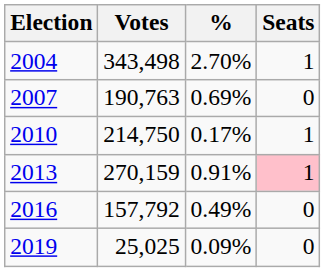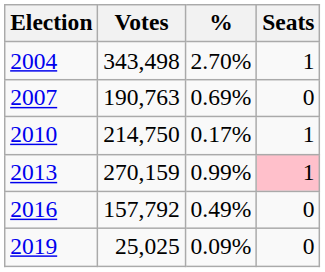2013 | %: 0.91% -> 0.99%
